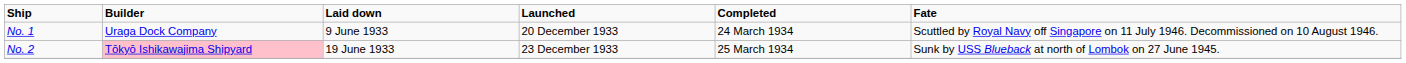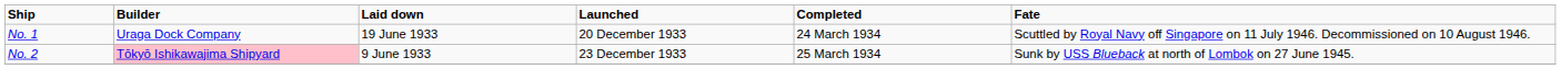No. 1 | Laid down: 9 June 1933 -> 19 June 1933
No. 2 | Laid down: 19 June 1933 -> 9 June 1933
